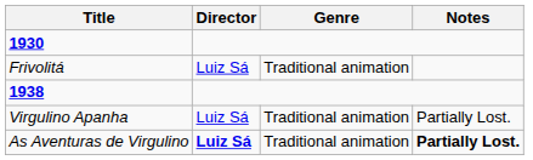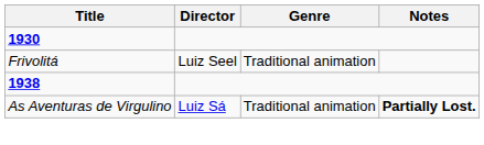Frivolitá | Director: Luiz Sá -> Luiz Seel
- row: Virgulino Apanha | Luiz Sá | Traditional animation | Partially Lost.
As Aventuras de Virgulino | Director: bold -> normal
